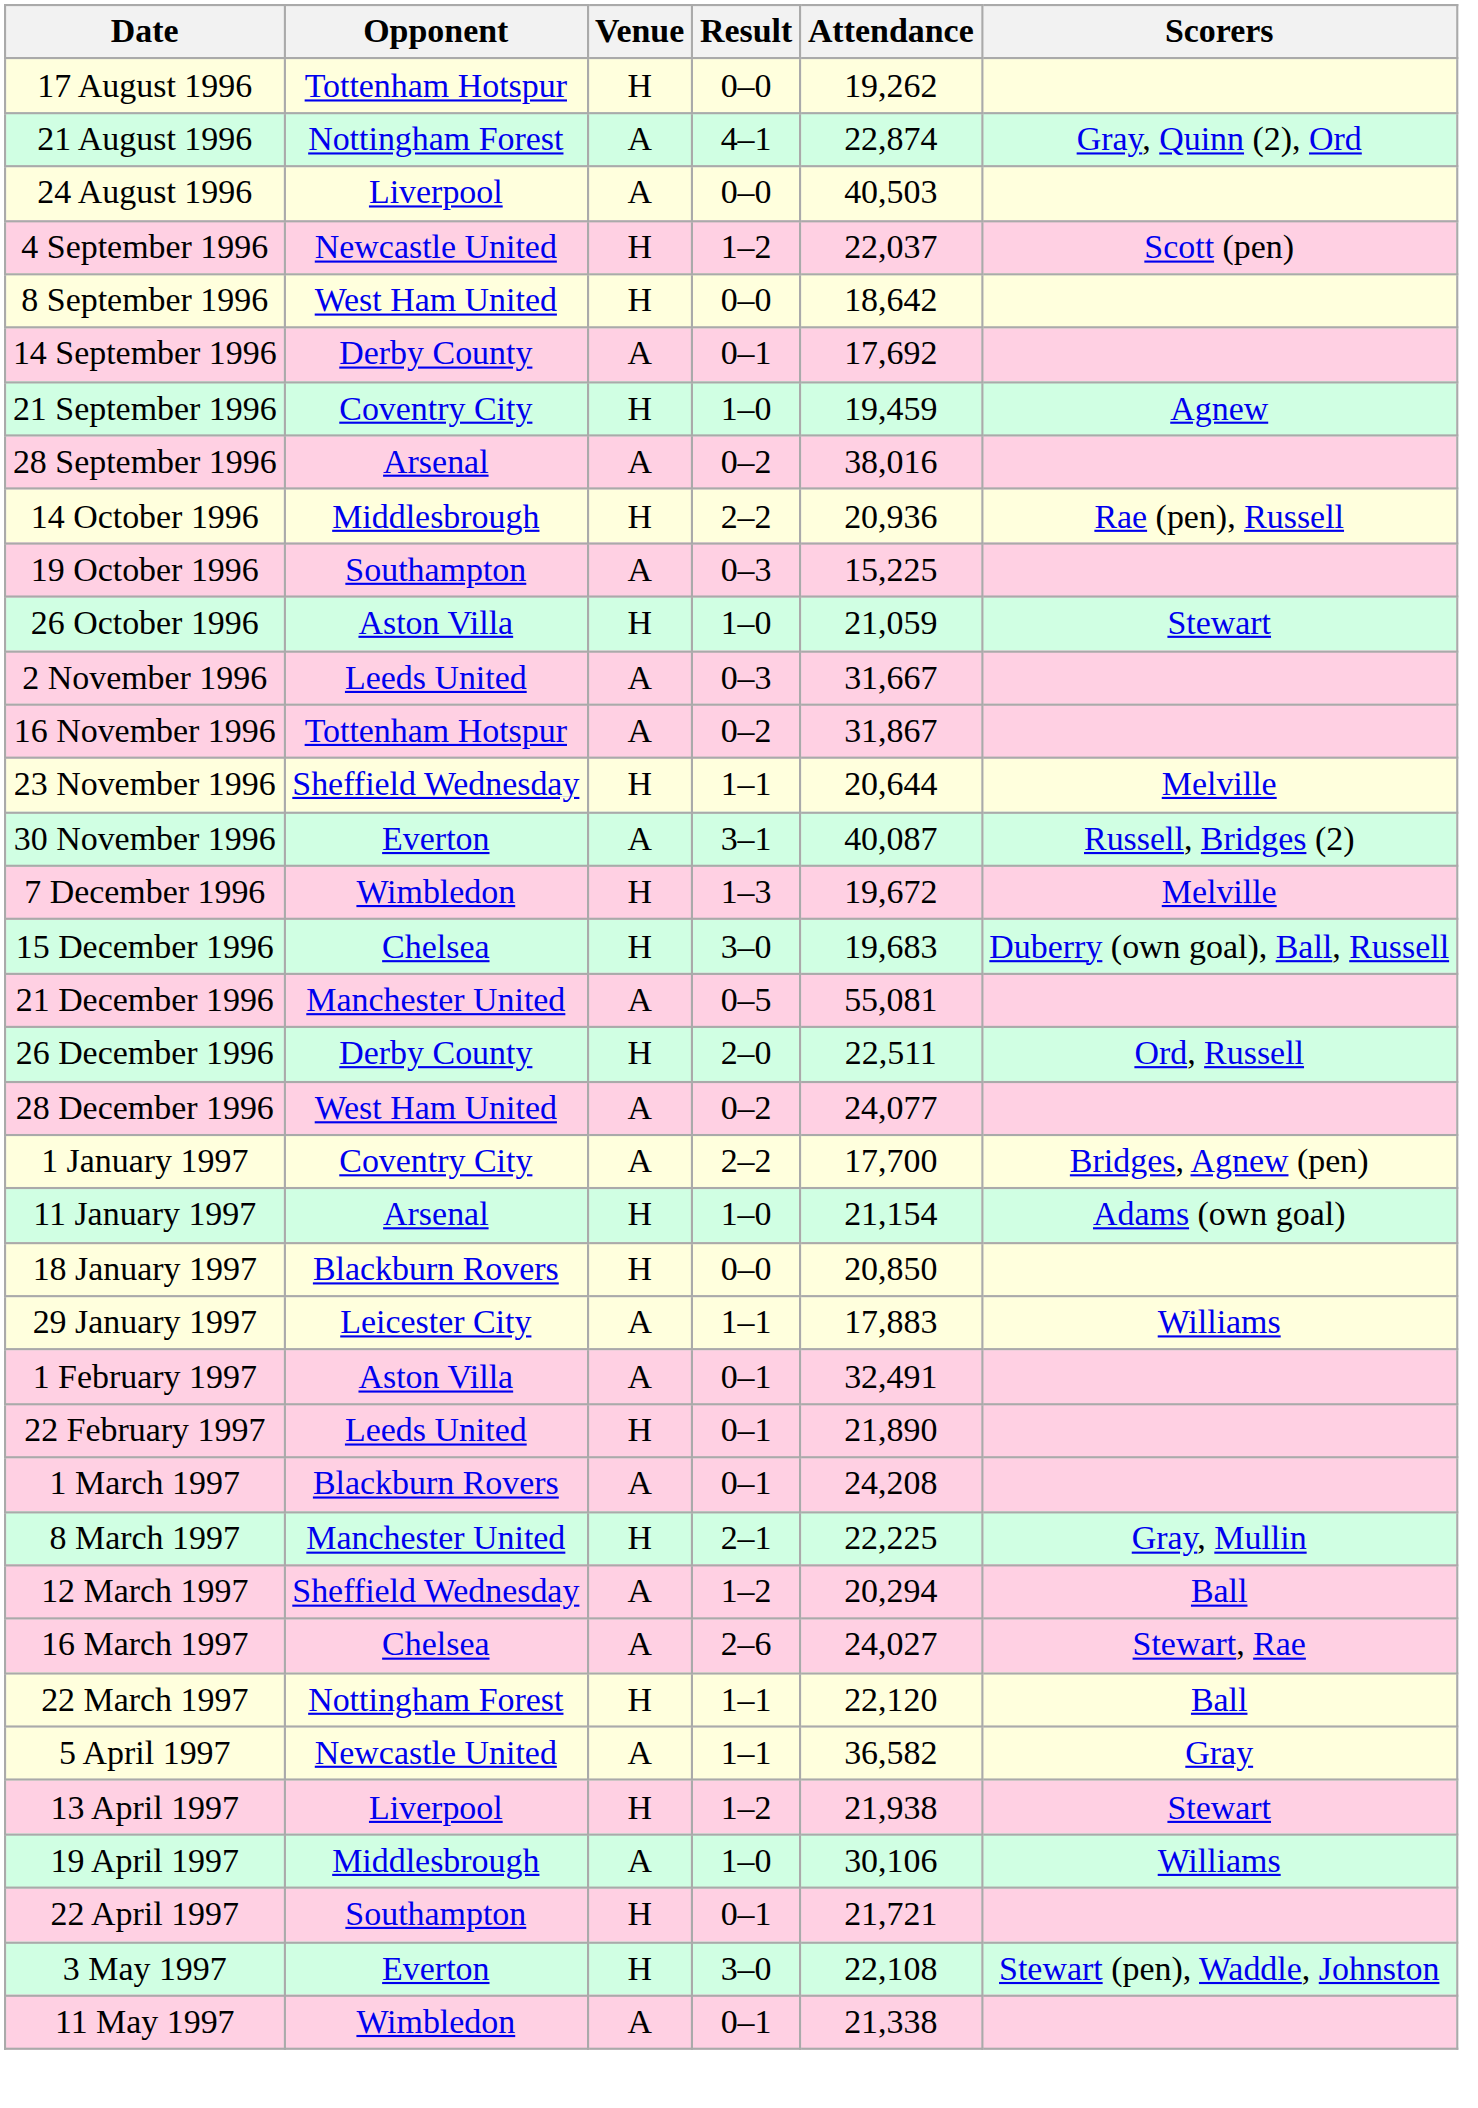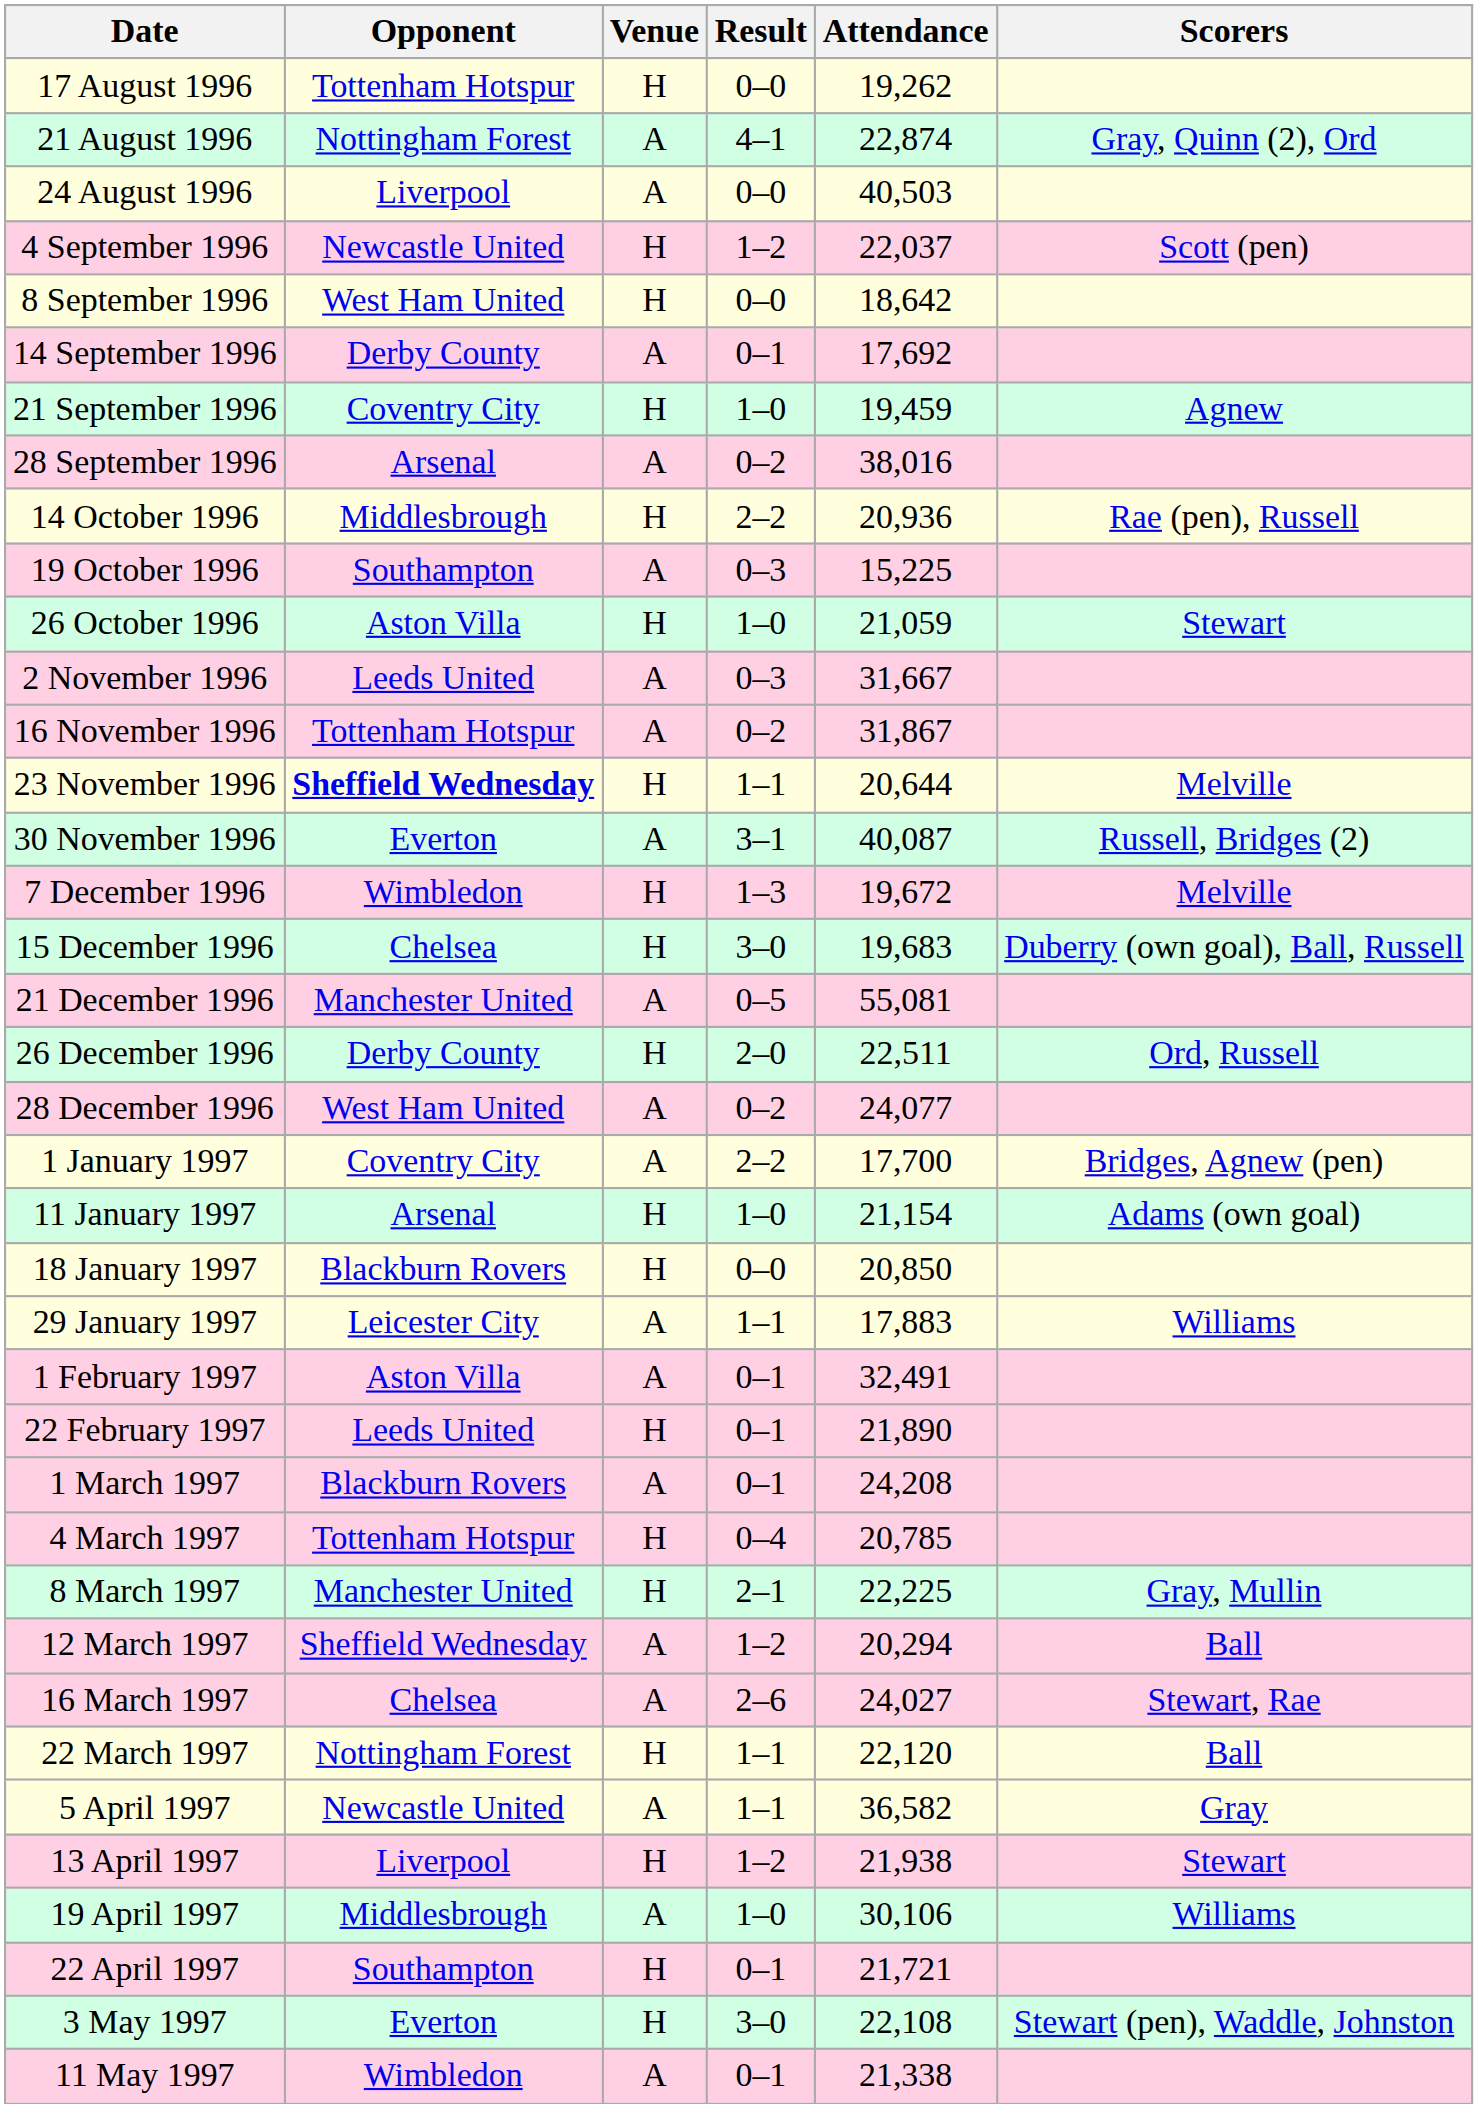23 November 1996 | Opponent: normal -> bold
+ row: 4 March 1997 | Tottenham Hotspur | H | 0–4 | 20,785
